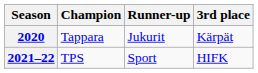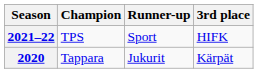rows swapped: 2020 <-> 2021–22
